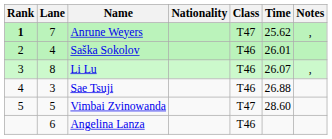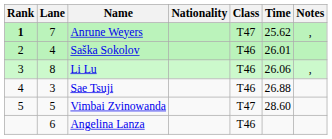Li Lu | Time: 26.07 -> 26.06
